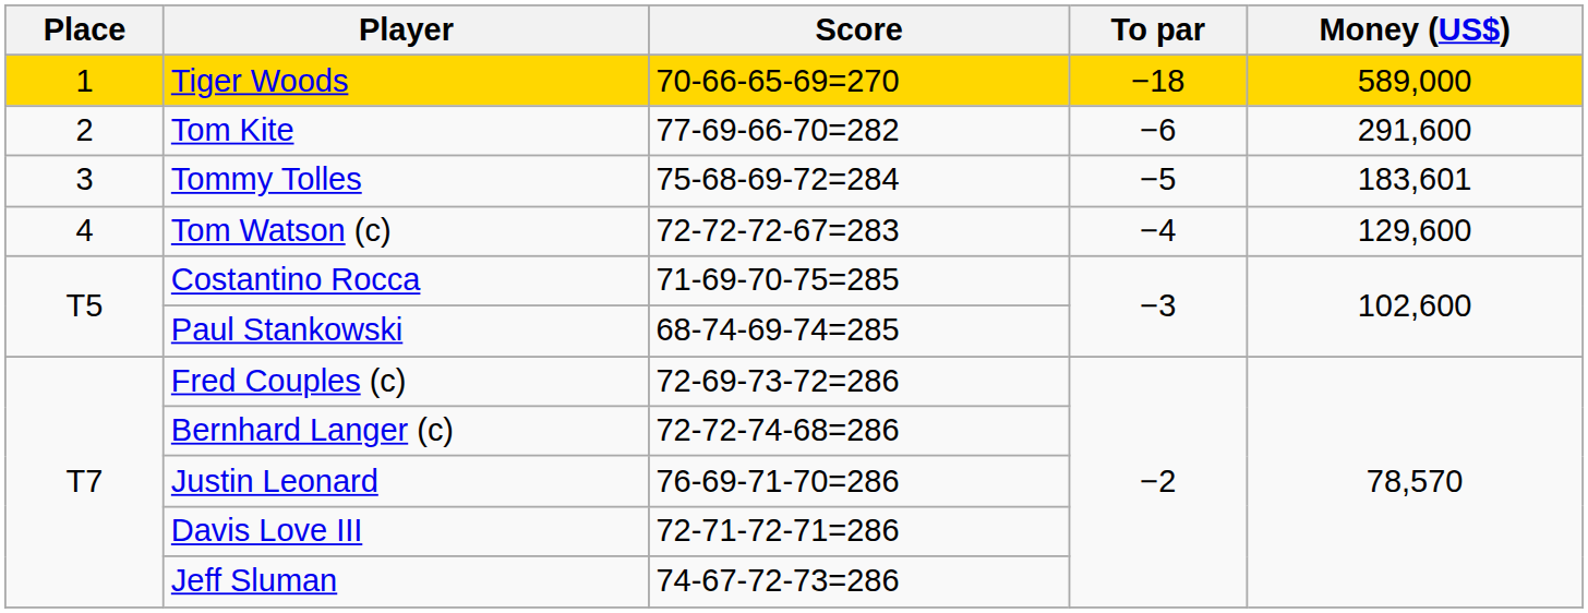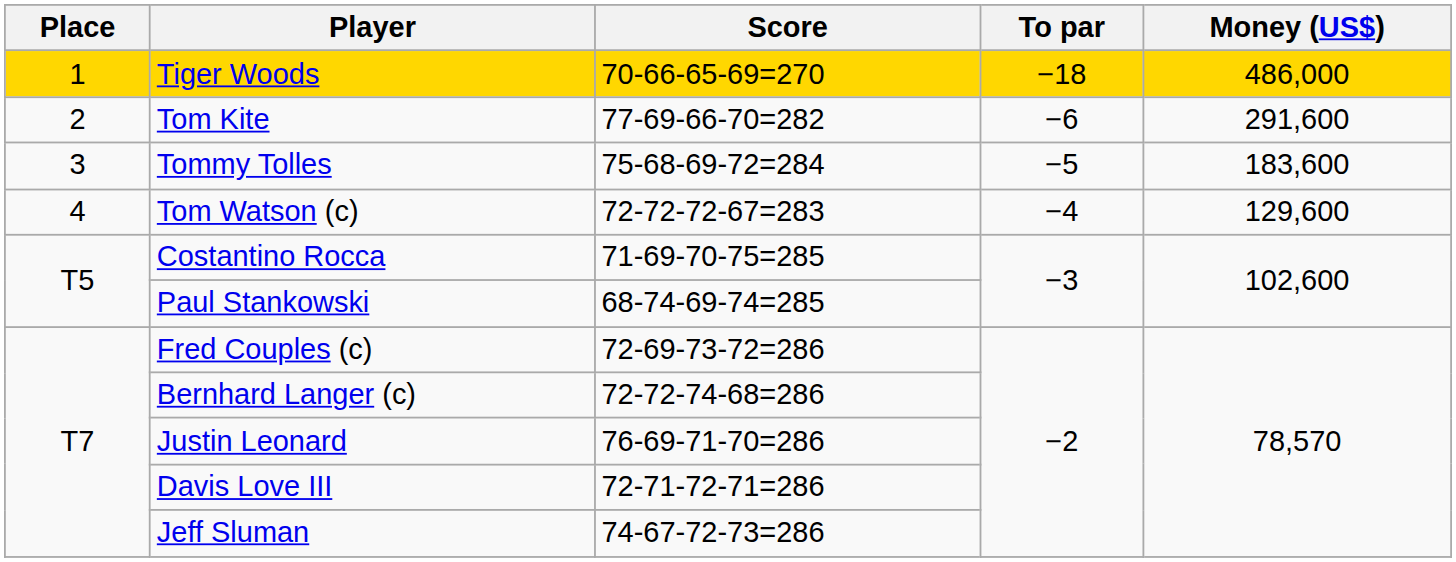Tiger Woods | Money (US$): 589,000 -> 486,000
Tommy Tolles | Money (US$): 183,601 -> 183,600
